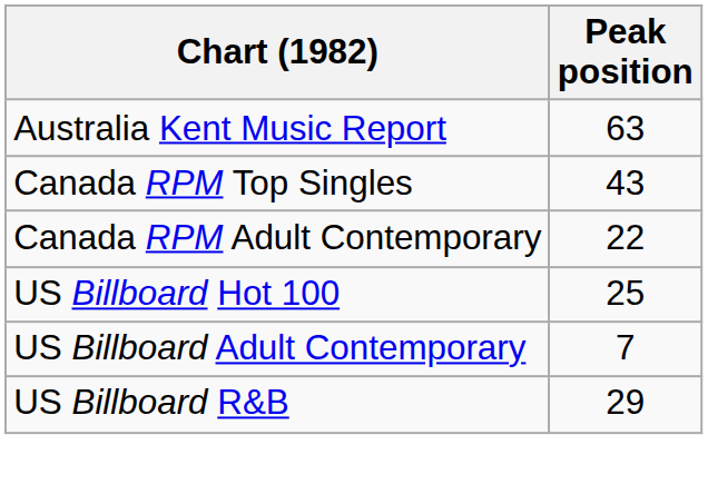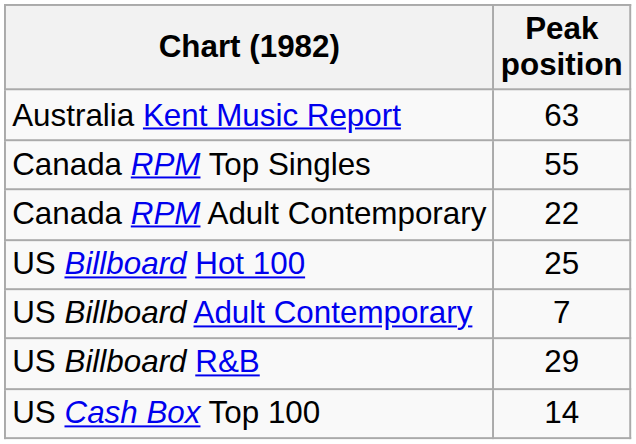Canada RPM Top Singles | Peak position: 43 -> 55
+ row: US Cash Box Top 100 | 14
